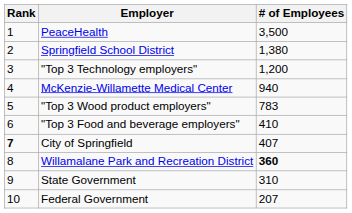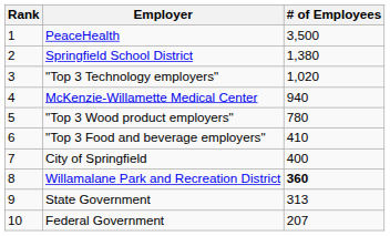"Top 3 Technology employers" | # of Employees: 1,200 -> 1,020
"Top 3 Wood product employers" | # of Employees: 783 -> 780
City of Springfield | Rank: bold -> normal
City of Springfield | # of Employees: 407 -> 400
State Government | # of Employees: 310 -> 313
